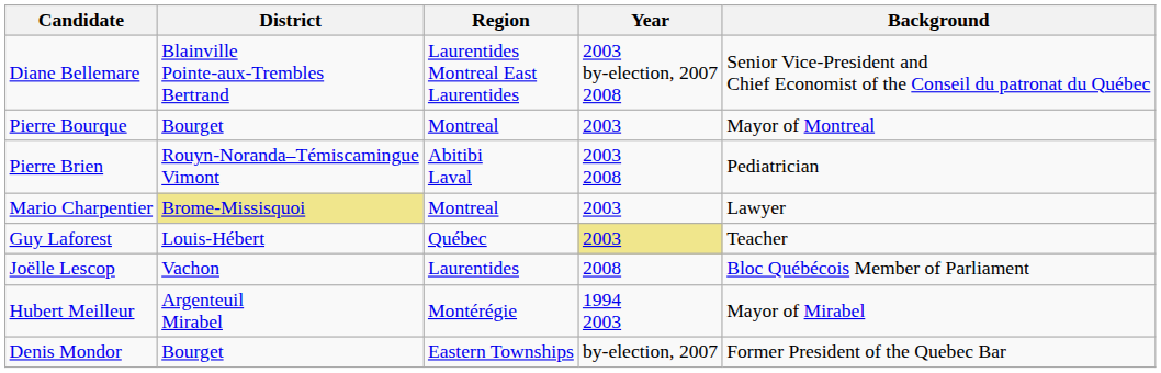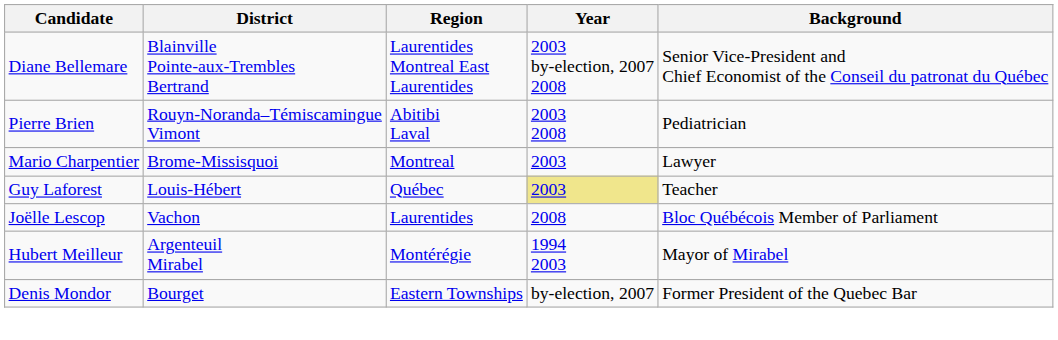- row: Pierre Bourque | Bourget | Montreal | 2003 | Mayor of Montreal
Mario Charpentier | District: khaki background -> no background
